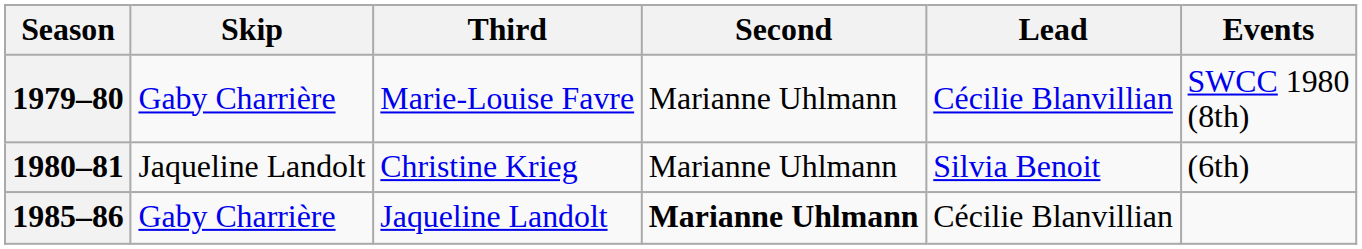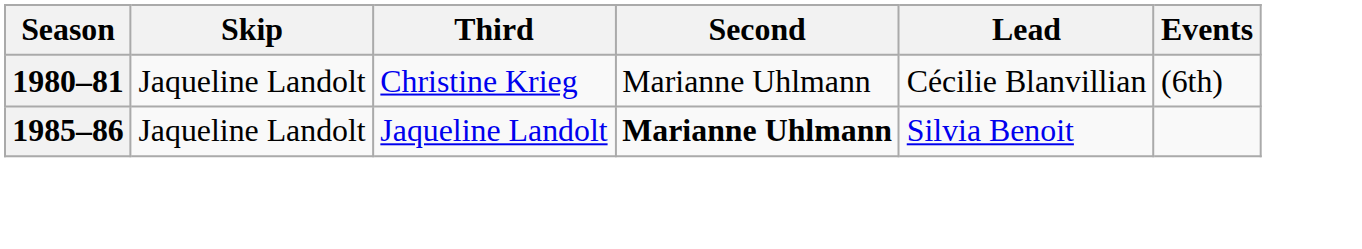- row: 1979–80 | Gaby Charrière | Marie-Louise Favre | Marianne Uhlmann | Cécilie Blanvillian | SWCC 1980 (8th)
1980–81 | Lead: Silvia Benoit -> Cécilie Blanvillian
1985–86 | Skip: Gaby Charrière -> Jaqueline Landolt
1985–86 | Lead: Cécilie Blanvillian -> Silvia Benoit
